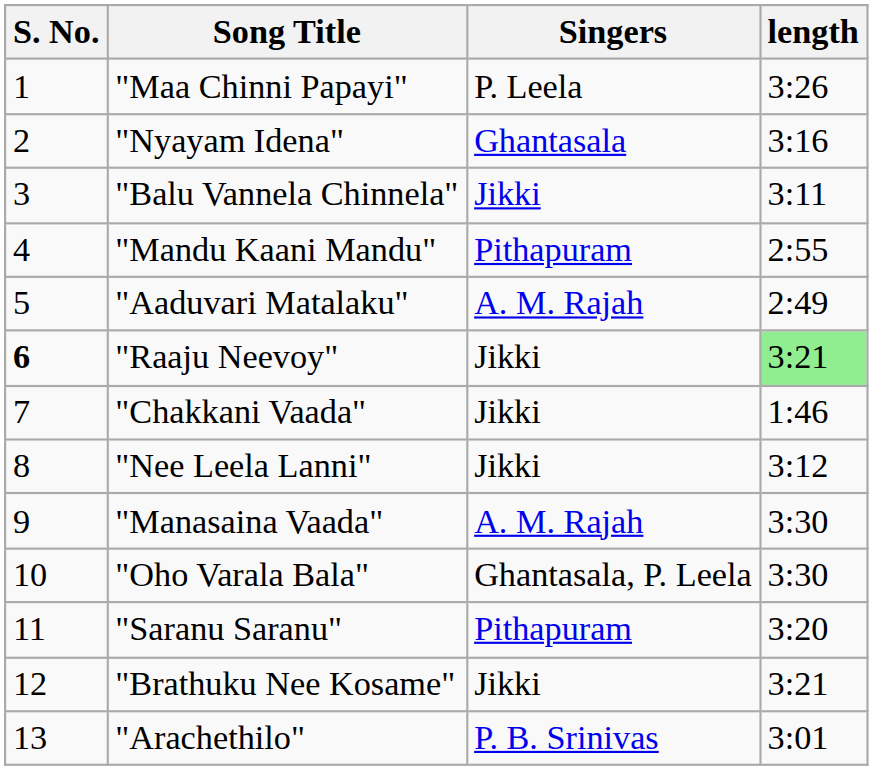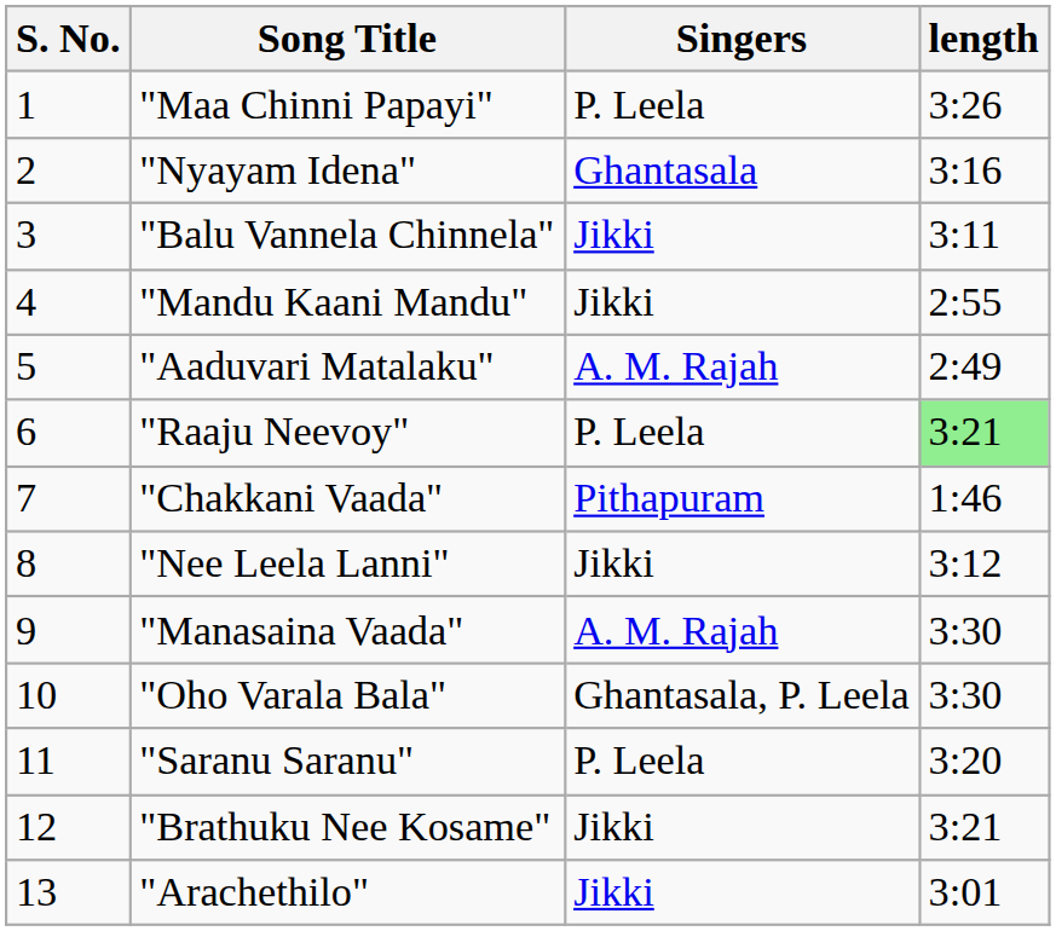"Mandu Kaani Mandu" | Singers: Pithapuram -> Jikki
"Raaju Neevoy" | S. No.: bold -> normal
"Raaju Neevoy" | Singers: Jikki -> P. Leela
"Chakkani Vaada" | Singers: Jikki -> Pithapuram
"Saranu Saranu" | Singers: Pithapuram -> P. Leela
"Arachethilo" | Singers: P. B. Srinivas -> Jikki
